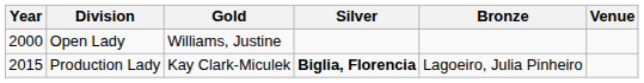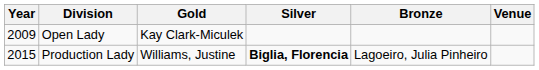Open Lady | Year: 2000 -> 2009
Open Lady | Gold: Williams, Justine -> Kay Clark-Miculek
Production Lady | Gold: Kay Clark-Miculek -> Williams, Justine
